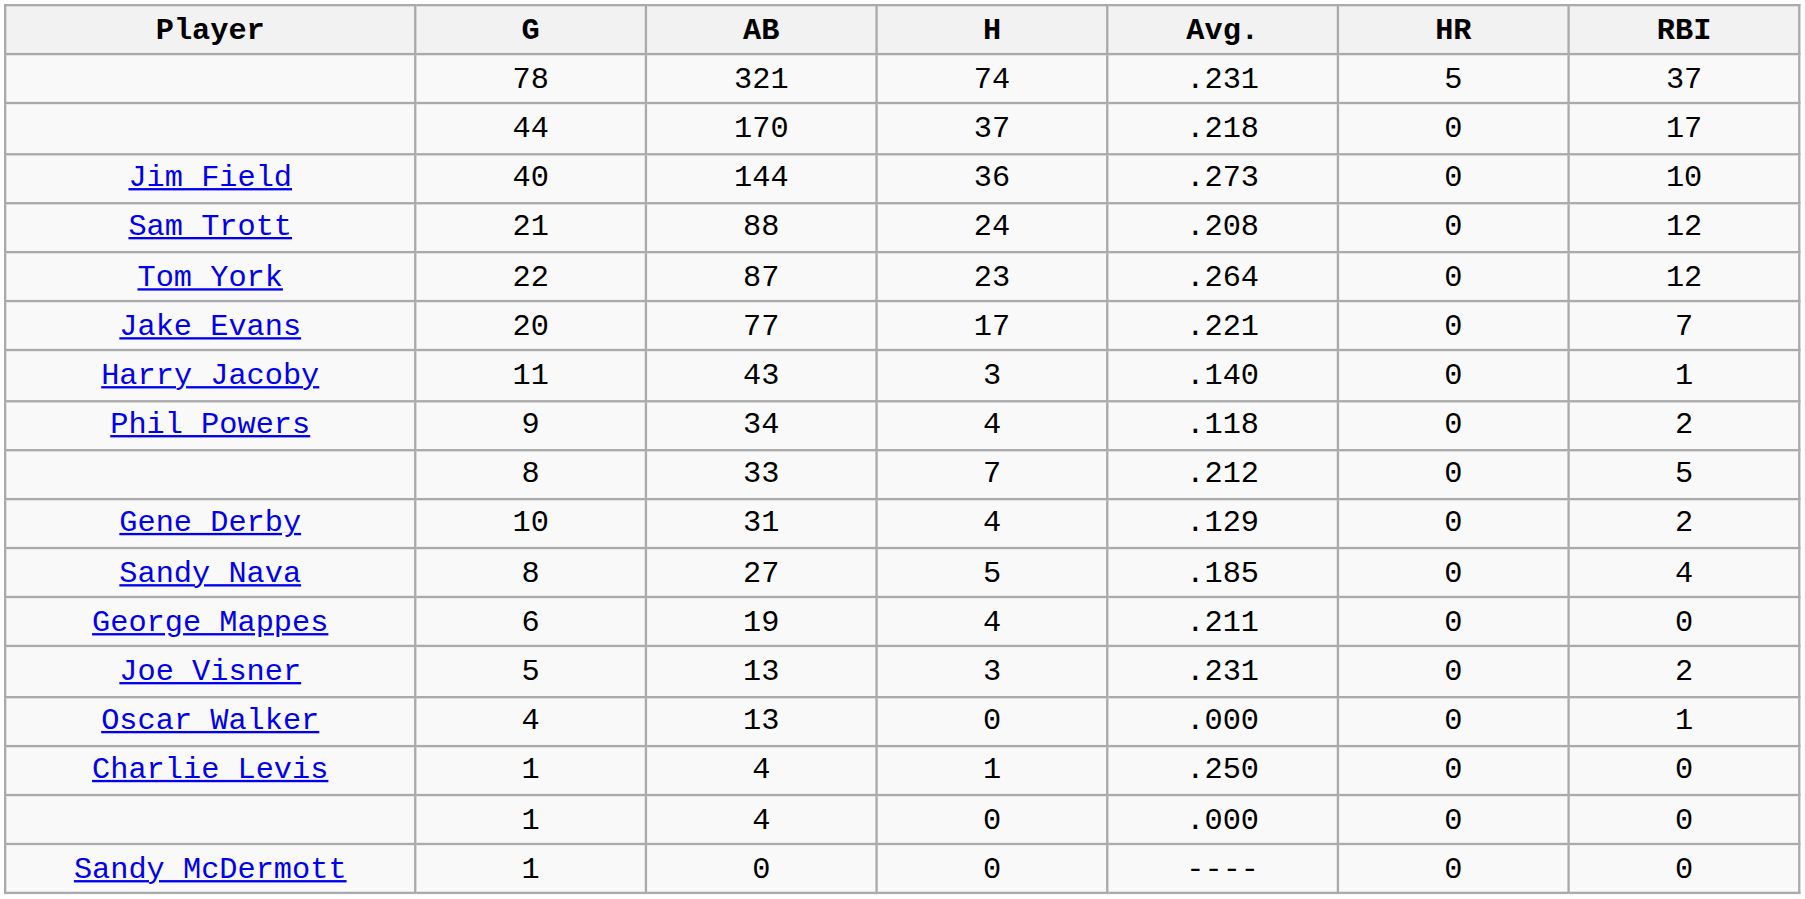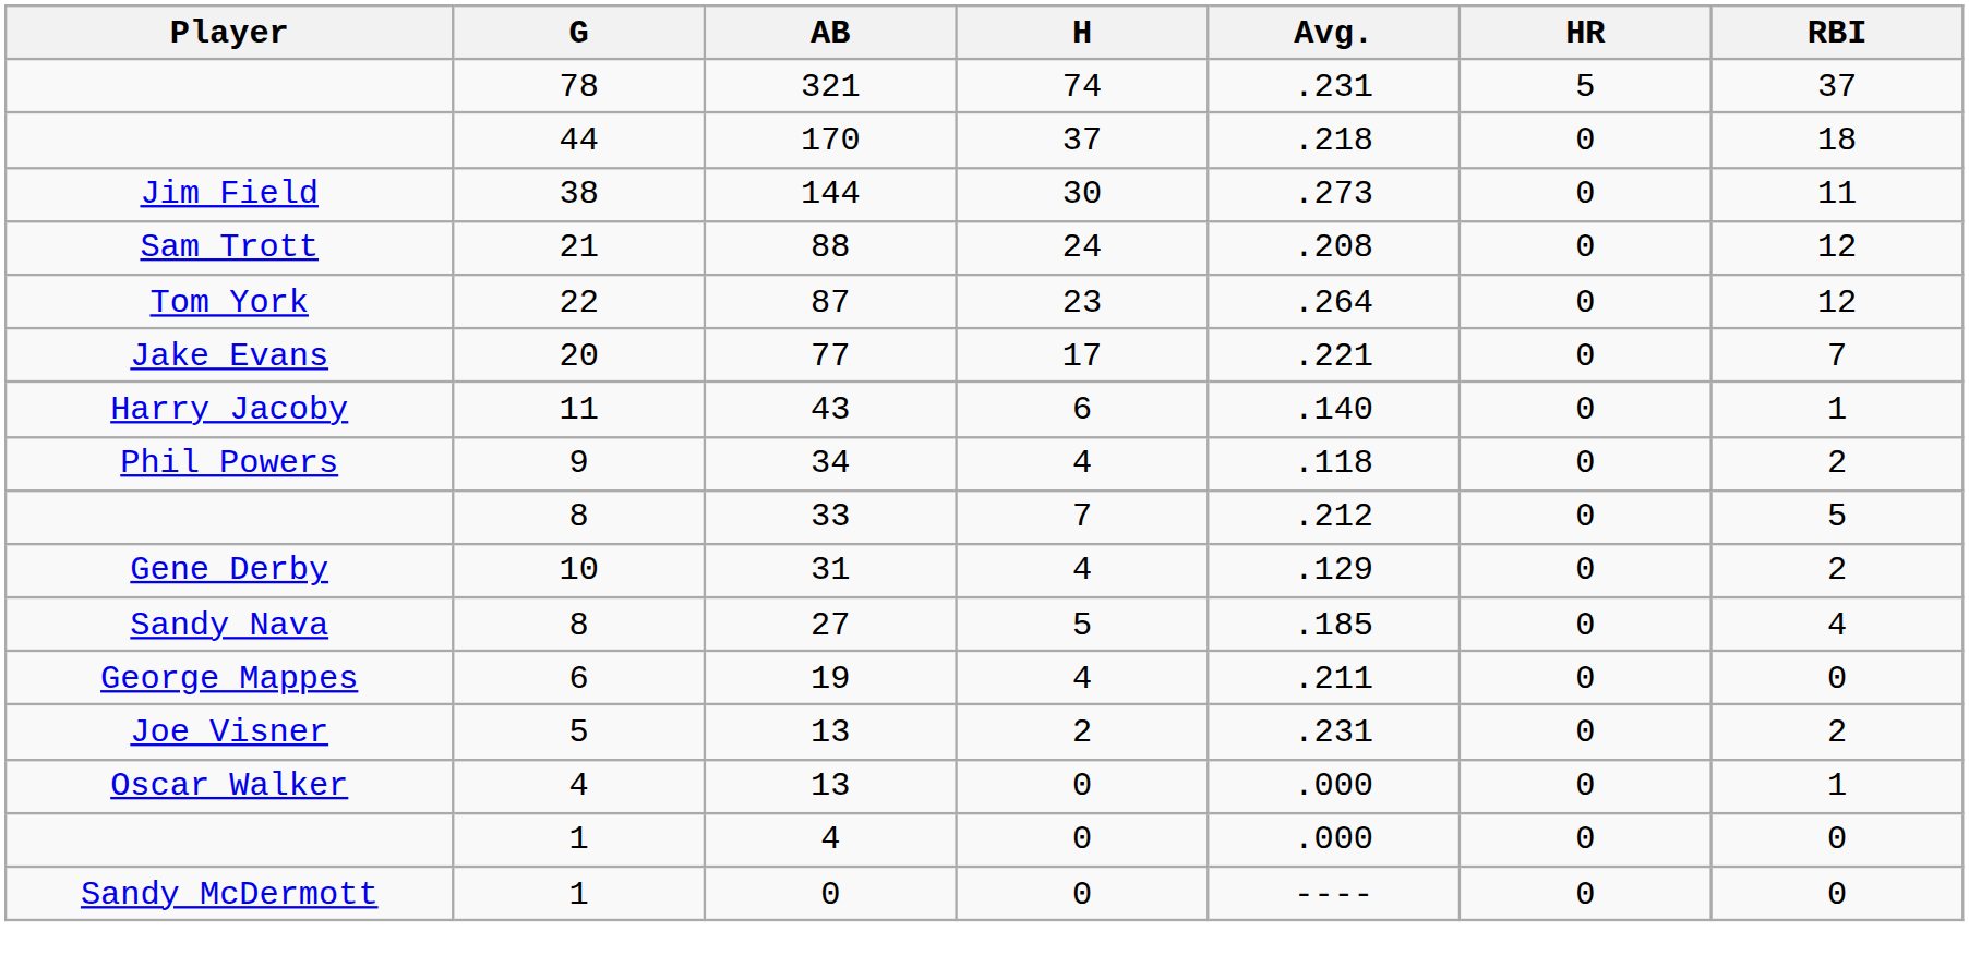170 | RBI: 17 -> 18
144 | G: 40 -> 38
144 | H: 36 -> 30
144 | RBI: 10 -> 11
43 | H: 3 -> 6
Joe Visner / 13 | H: 3 -> 2
- row: Charlie Levis | 1 | 4 | 1 | .250 | 0 | 0
